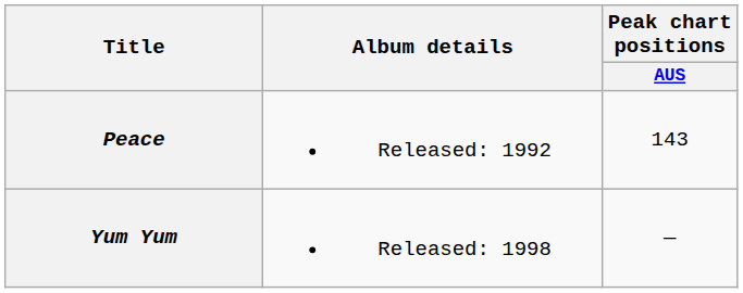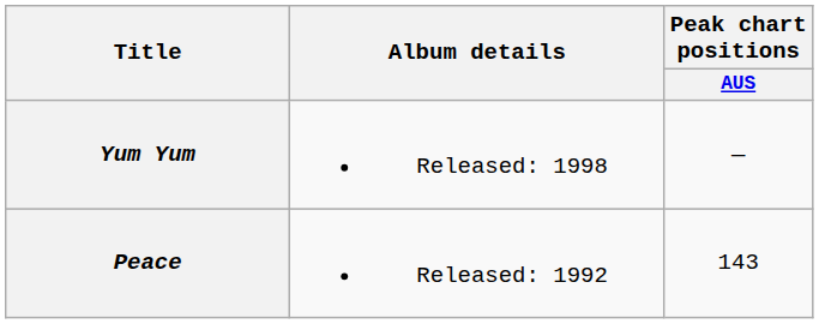rows swapped: Peace <-> Yum Yum
